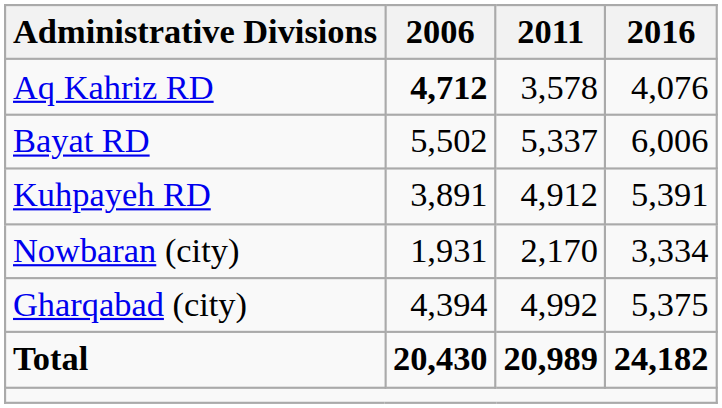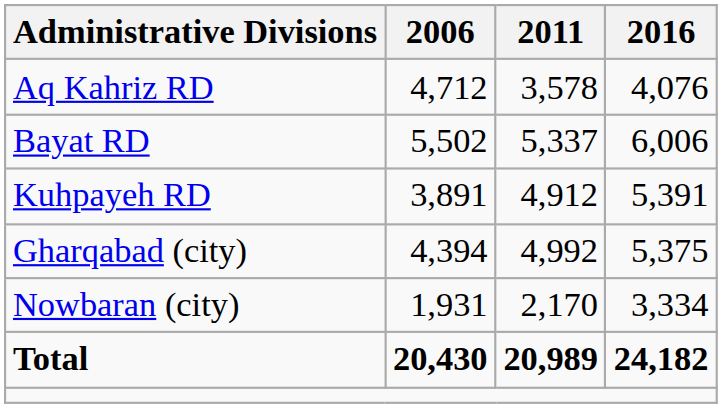Aq Kahriz RD | 2006: bold -> normal
rows swapped: Gharqabad (city) <-> Nowbaran (city)
